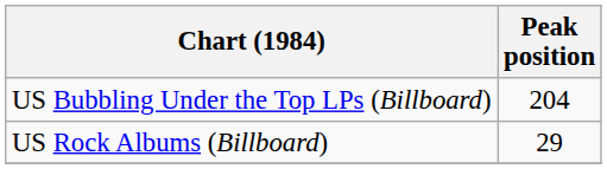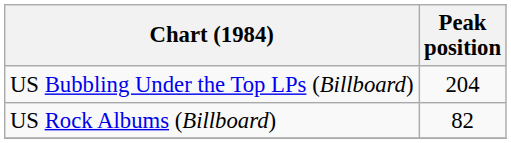US Rock Albums (Billboard) | Peak position: 29 -> 82
